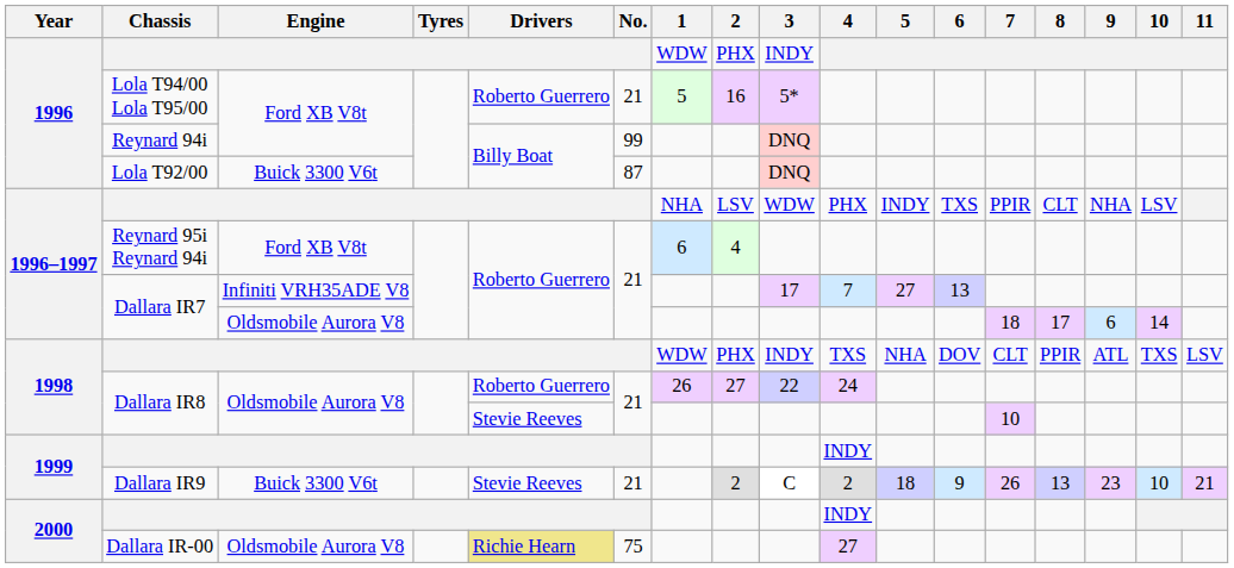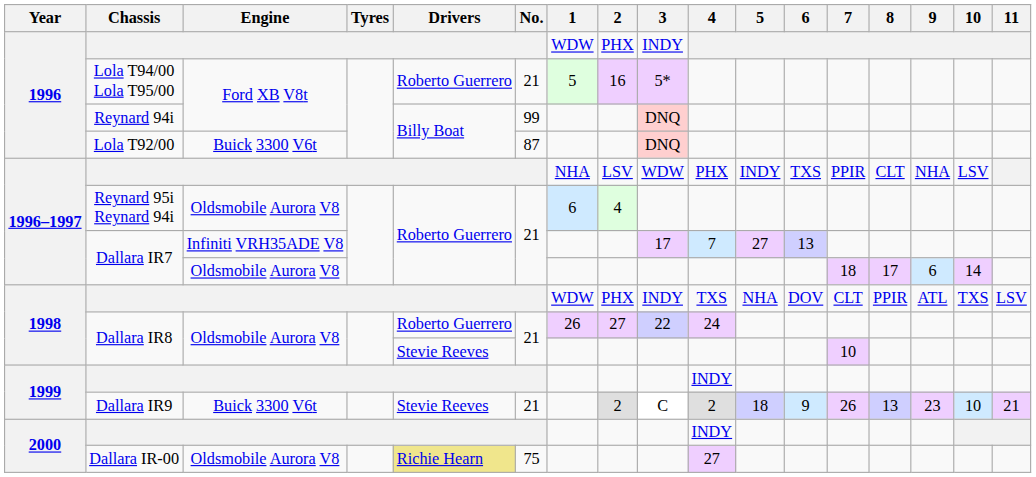Reynard 95i Reynard 94i | Engine: Ford XB V8t -> Oldsmobile Aurora V8
